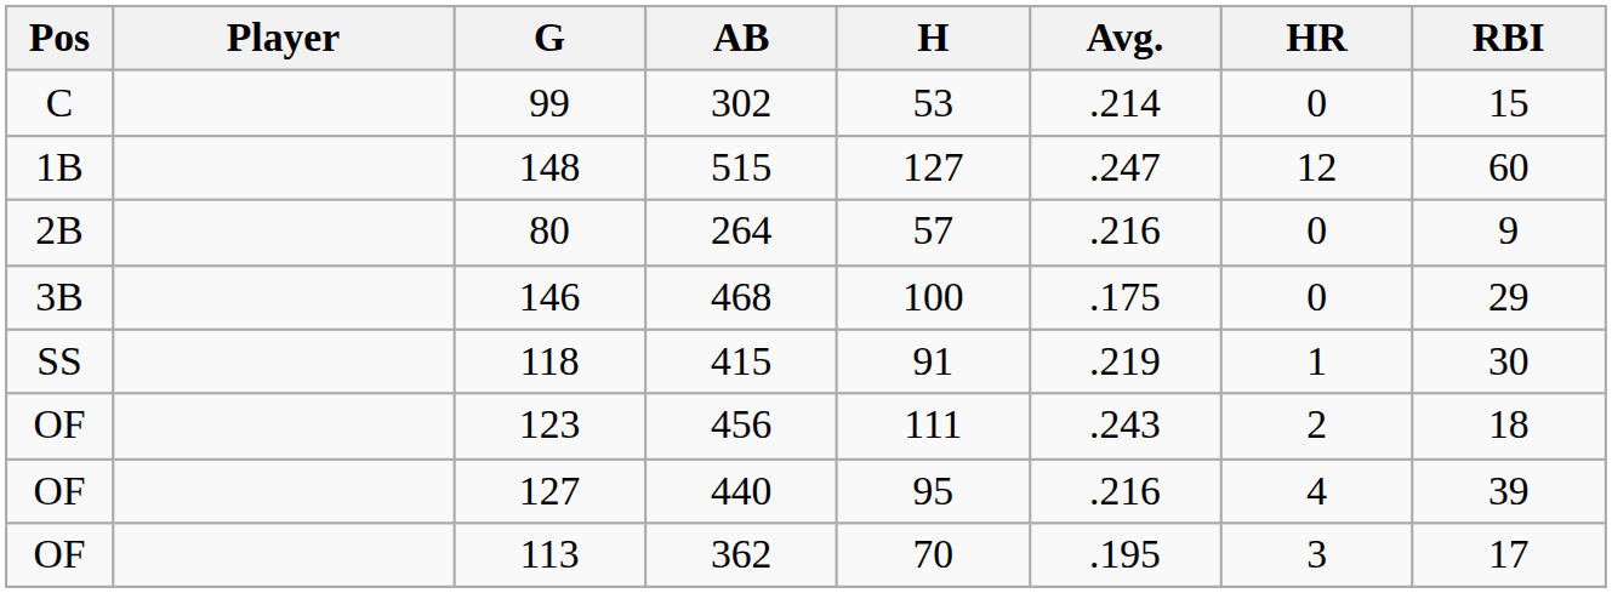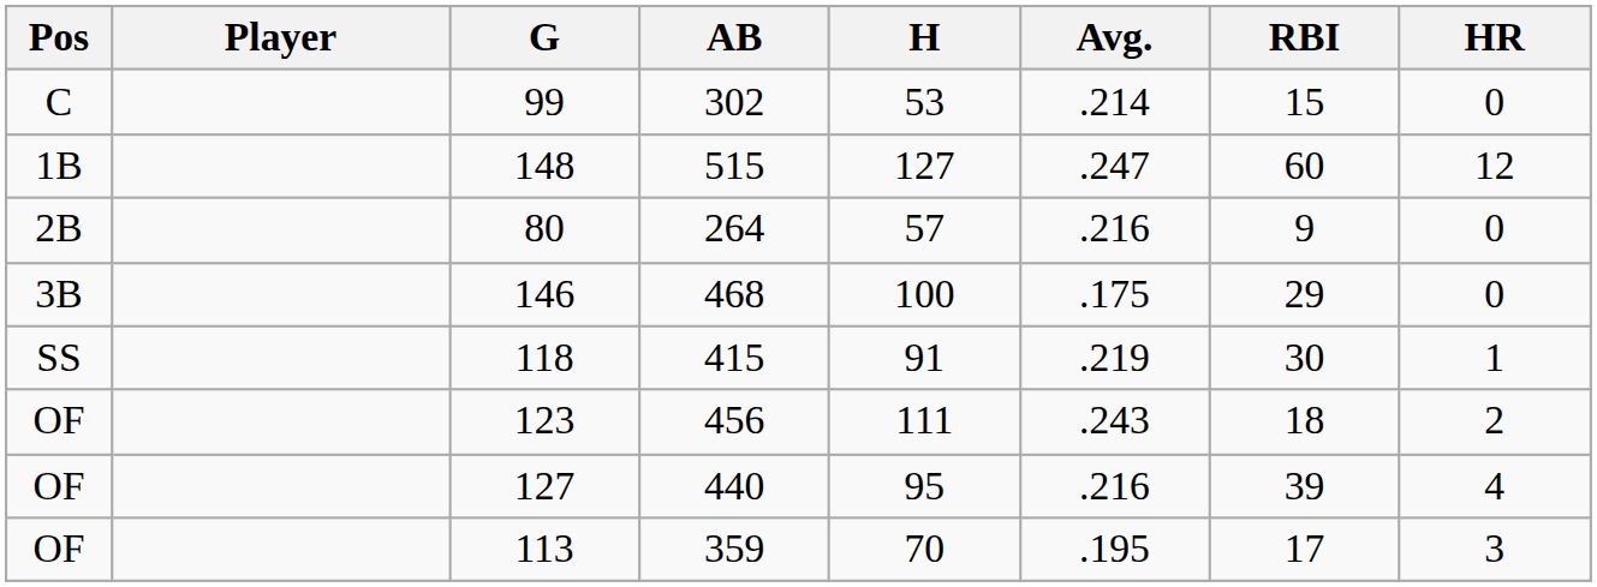columns swapped: HR <-> RBI
113 | AB: 362 -> 359
